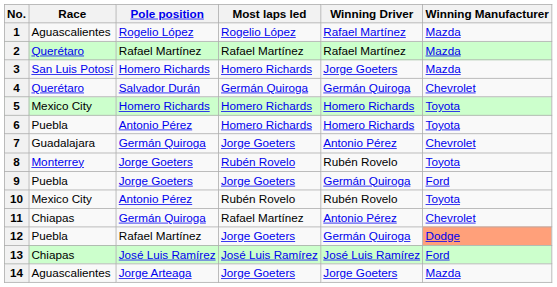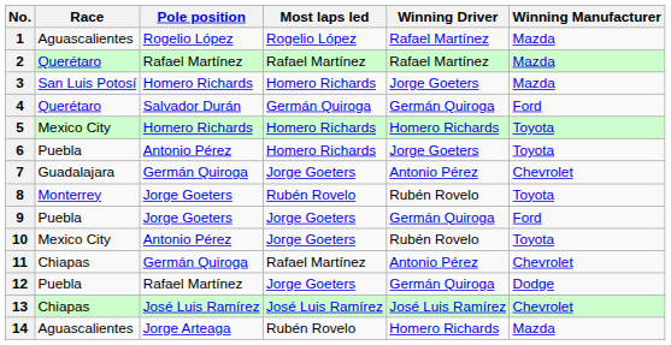4 | Winning Manufacturer: Chevrolet -> Ford
6 | Winning Driver: Homero Richards -> Jorge Goeters
10 | Most laps led: Rubén Rovelo -> Jorge Goeters
12 | Winning Manufacturer: lightsalmon background -> no background
13 | Winning Manufacturer: Ford -> Chevrolet
14 | Most laps led: Jorge Goeters -> Rubén Rovelo
14 | Winning Driver: Jorge Goeters -> Homero Richards
